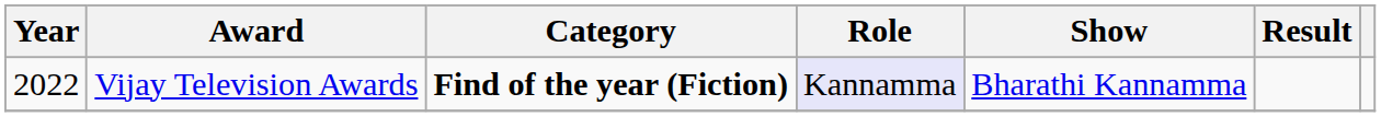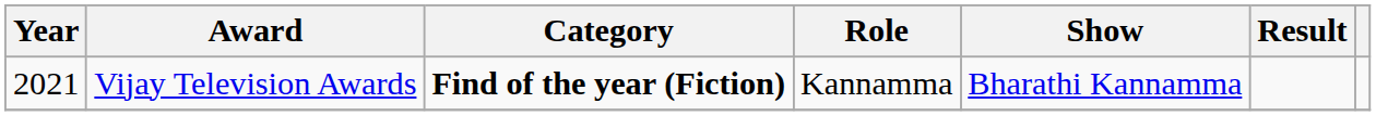Vijay Television Awards | Year: 2022 -> 2021
Vijay Television Awards | Role: lavender background -> no background
